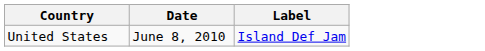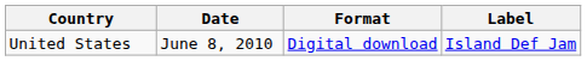+ column: Format | Digital download
